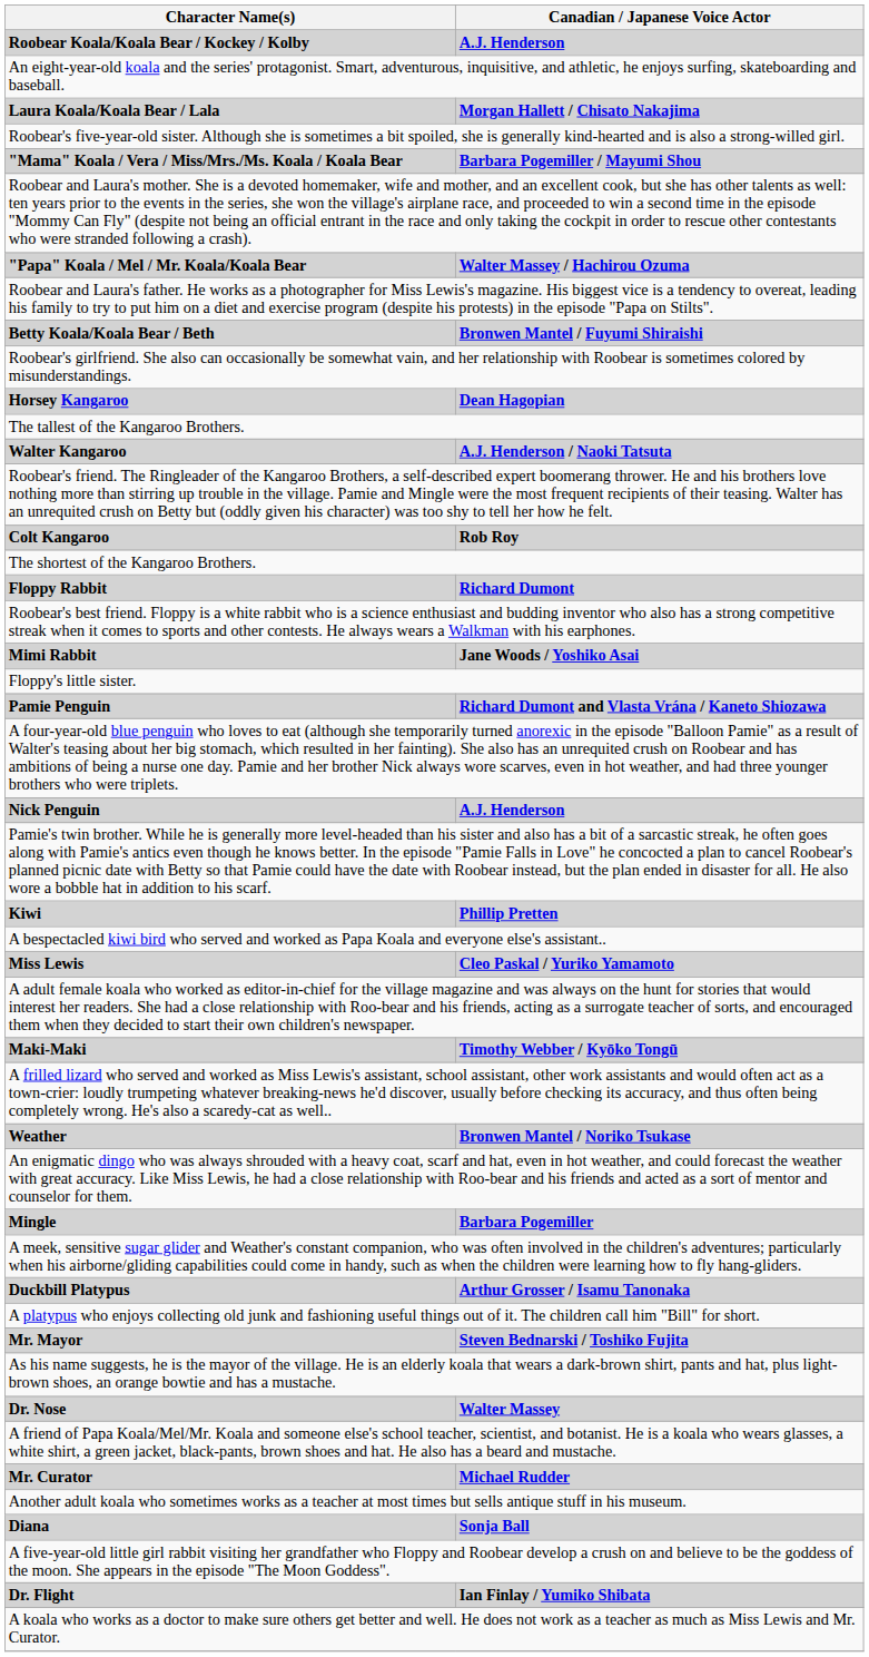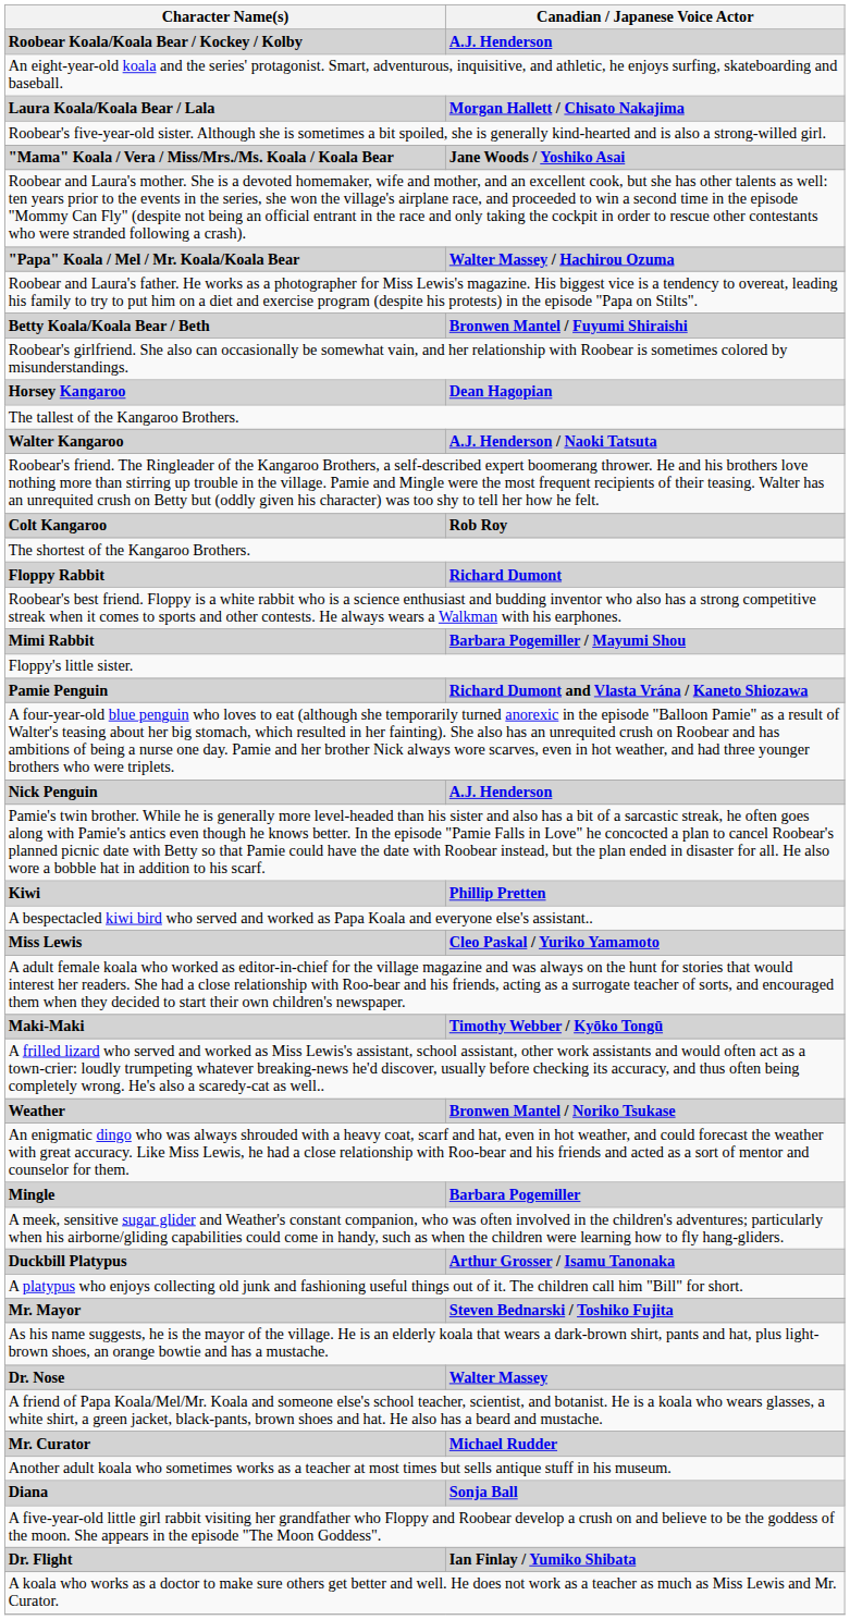"Mama" Koala / Vera / Miss/Mrs./Ms. Koala / Koala Bear | Canadian / Japanese Voice Actor: Barbara Pogemiller / Mayumi Shou -> Jane Woods / Yoshiko Asai
Mimi Rabbit | Canadian / Japanese Voice Actor: Jane Woods / Yoshiko Asai -> Barbara Pogemiller / Mayumi Shou
